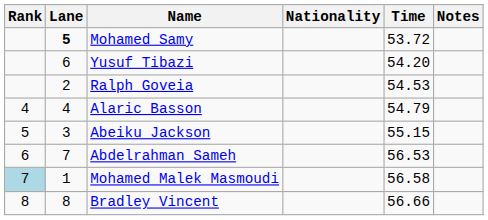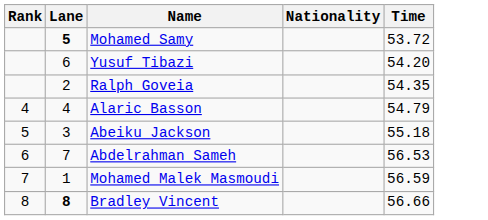- column: Notes
Ralph Goveia | Time: 54.53 -> 54.35
Abeiku Jackson | Time: 55.15 -> 55.18
Mohamed Malek Masmoudi | Rank: lightblue background -> no background
Mohamed Malek Masmoudi | Time: 56.58 -> 56.59
Bradley Vincent | Lane: normal -> bold
